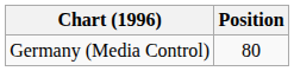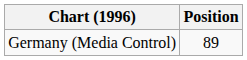Germany (Media Control) | Position: 80 -> 89
